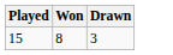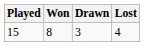+ column: Lost | 4
